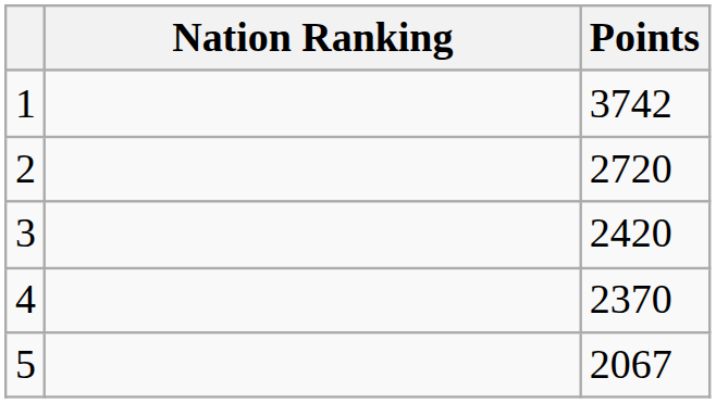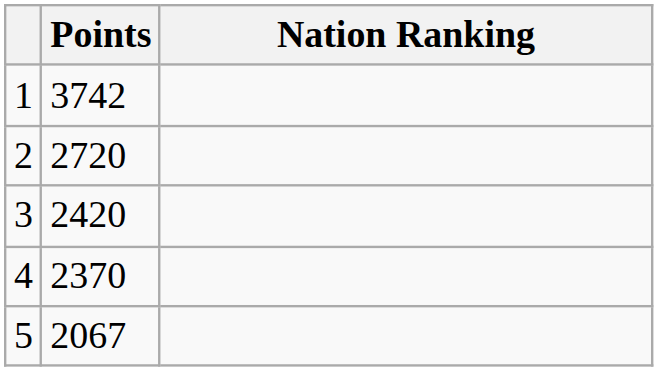columns swapped: Nation Ranking <-> Points
